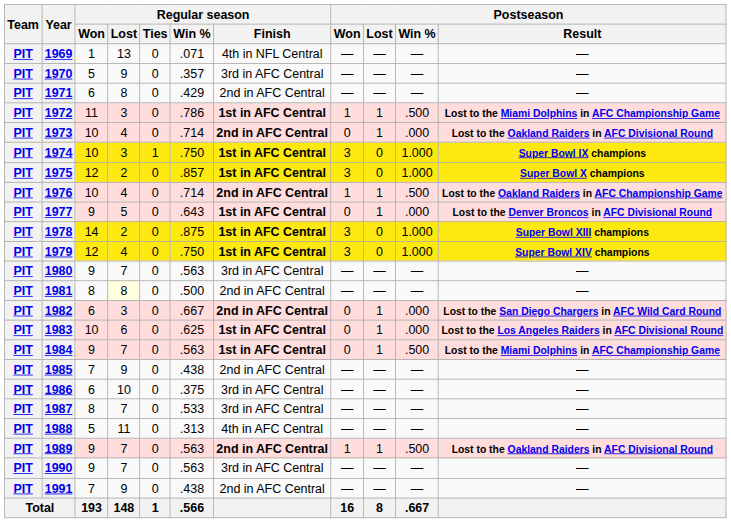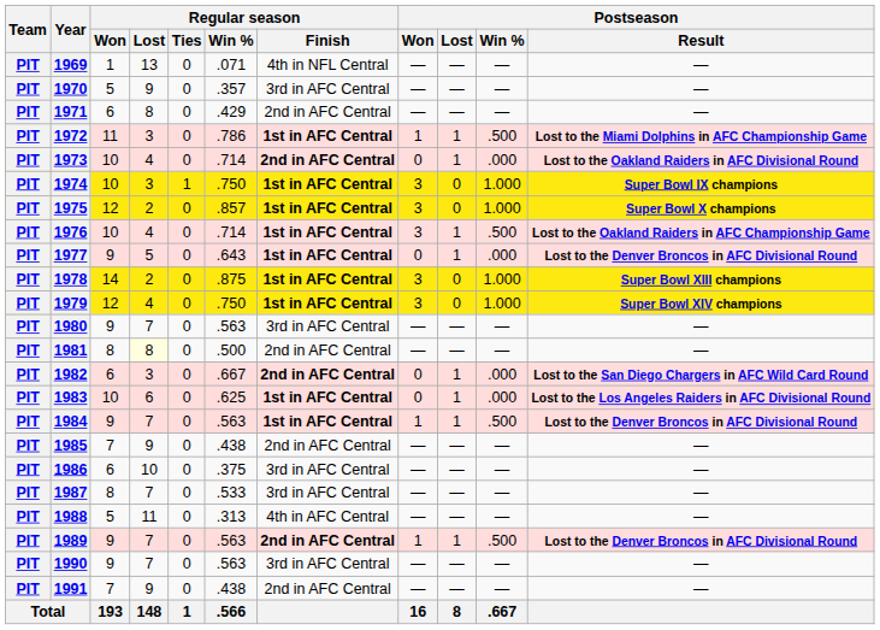1976 | Regular season / Finish: 2nd in AFC Central -> 1st in AFC Central
1976 | Postseason / Won: 1 -> 3
1984 | Postseason / Won: 0 -> 1
1984 | Postseason / Result: Lost to the Miami Dolphins in AFC Championship Game -> Lost to the Denver Broncos in AFC Divisional Round
1989 | Postseason / Result: Lost to the Oakland Raiders in AFC Divisional Round -> Lost to the Denver Broncos in AFC Divisional Round
